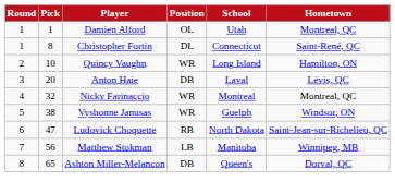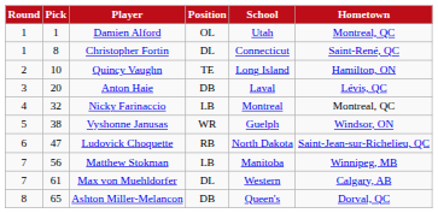Quincy Vaughn | Position: WR -> TE
Nicky Farinaccio | Position: WR -> LB
+ row: 7 | 61 | Max von Muehldorfer | DL | Western | Calgary, AB
